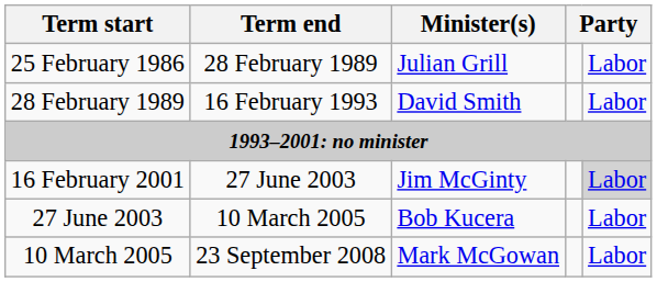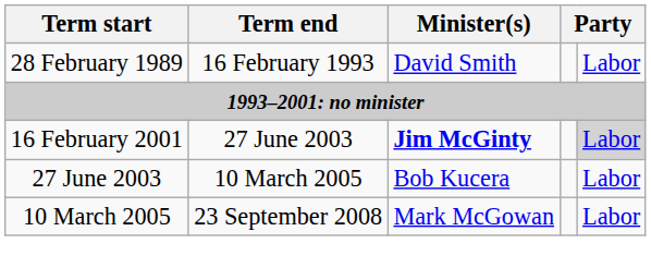- row: 25 February 1986 | 28 February 1989 | Julian Grill | Labor
16 February 2001 | Minister(s): normal -> bold
